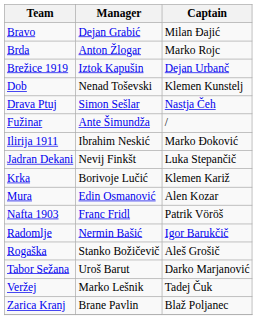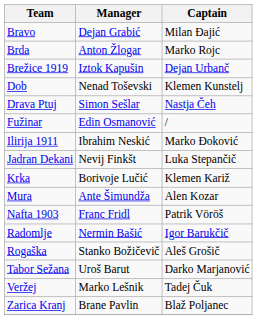Fužinar | Manager: Ante Šimundža -> Edin Osmanović
Mura | Manager: Edin Osmanović -> Ante Šimundža
